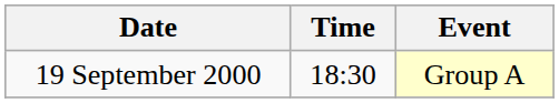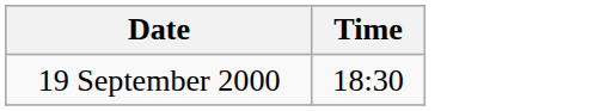- column: Event | Group A
